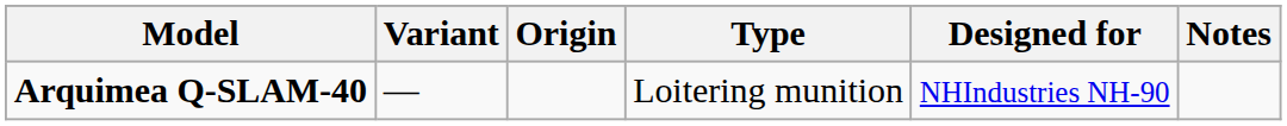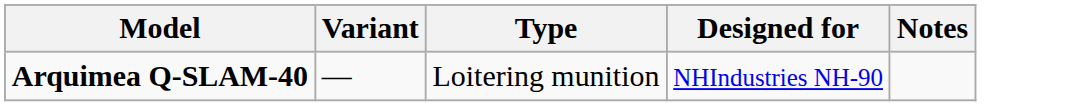- column: Origin
